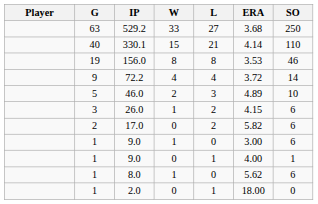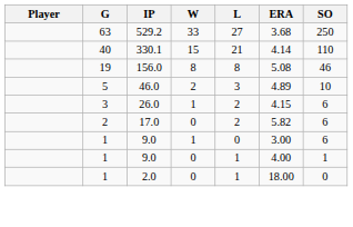156.0 | ERA: 3.53 -> 5.08
- row: 9 | 72.2 | 4 | 4 | 3.72 | 14
- row: 1 | 8.0 | 1 | 0 | 5.62 | 6
